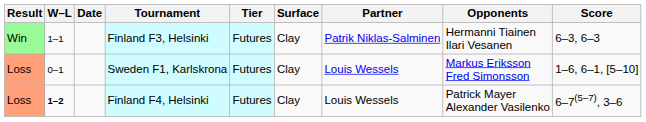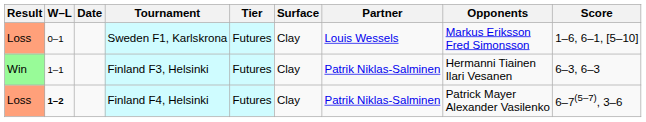rows swapped: Sweden F1, Karlskrona <-> Finland F3, Helsinki
Finland F4, Helsinki | Partner: Louis Wessels -> Patrik Niklas-Salminen
